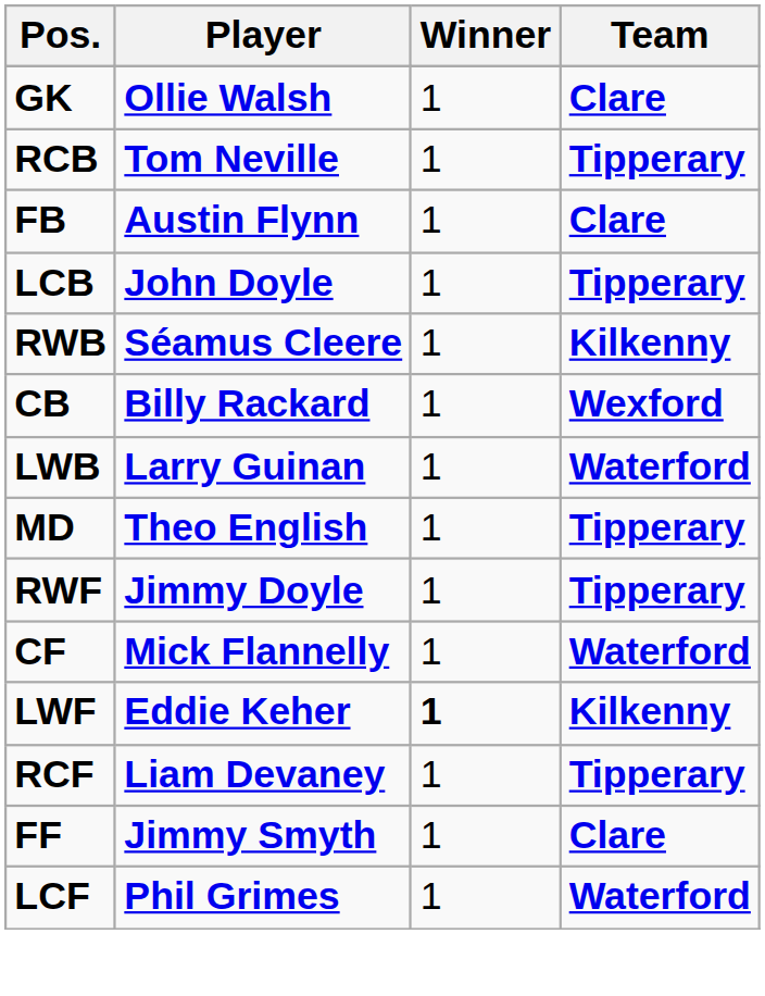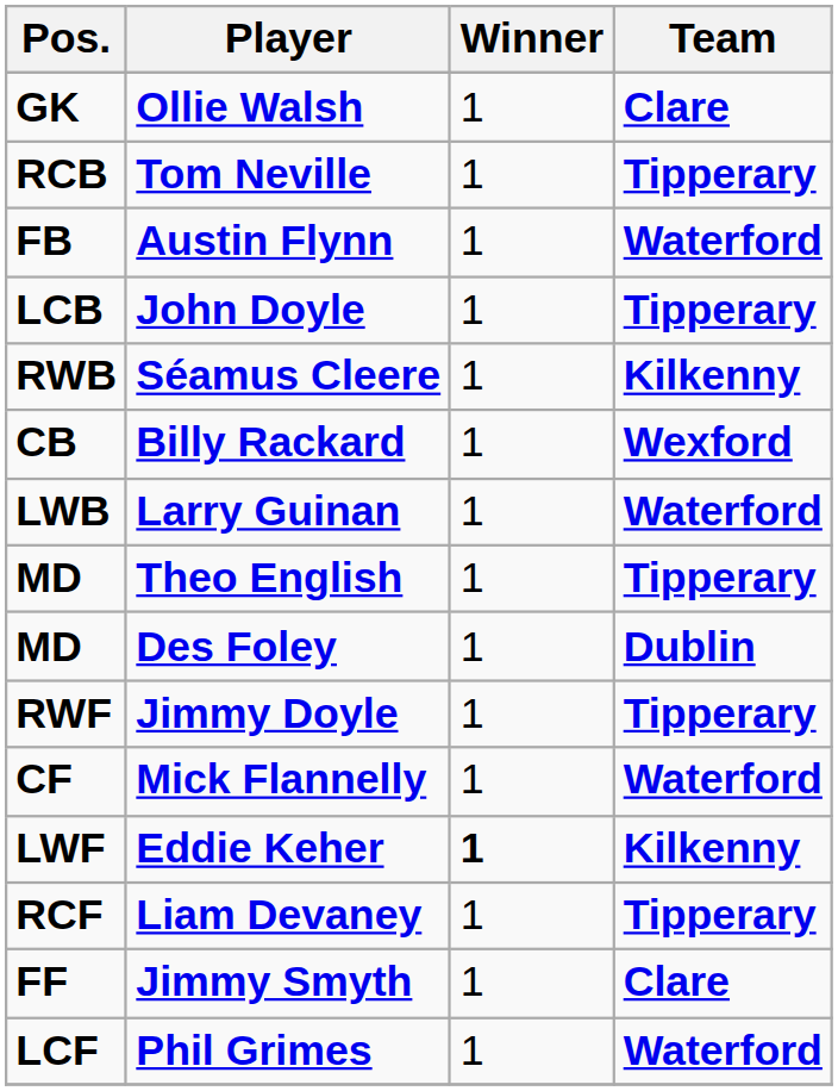Austin Flynn | Team: Clare -> Waterford
+ row: MD | Des Foley | 1 | Dublin
